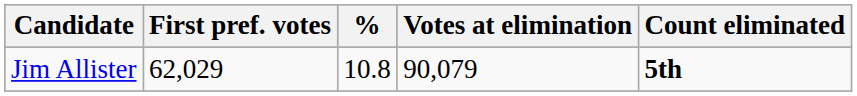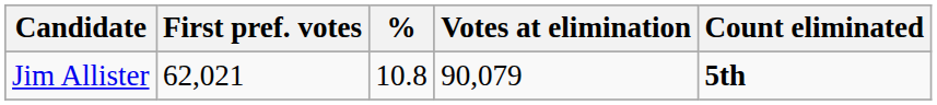Jim Allister | First pref. votes: 62,029 -> 62,021
